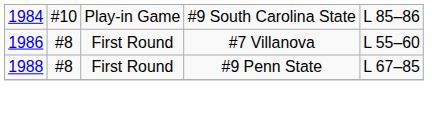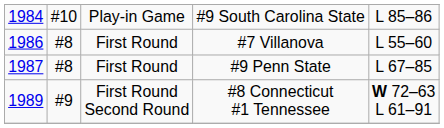#9 Penn State | column 1: 1988 -> 1987
+ row: 1989 | #9 | First Round Second Round | #8 Connecticut #1 Tennessee | W 72–63 L 61–91
